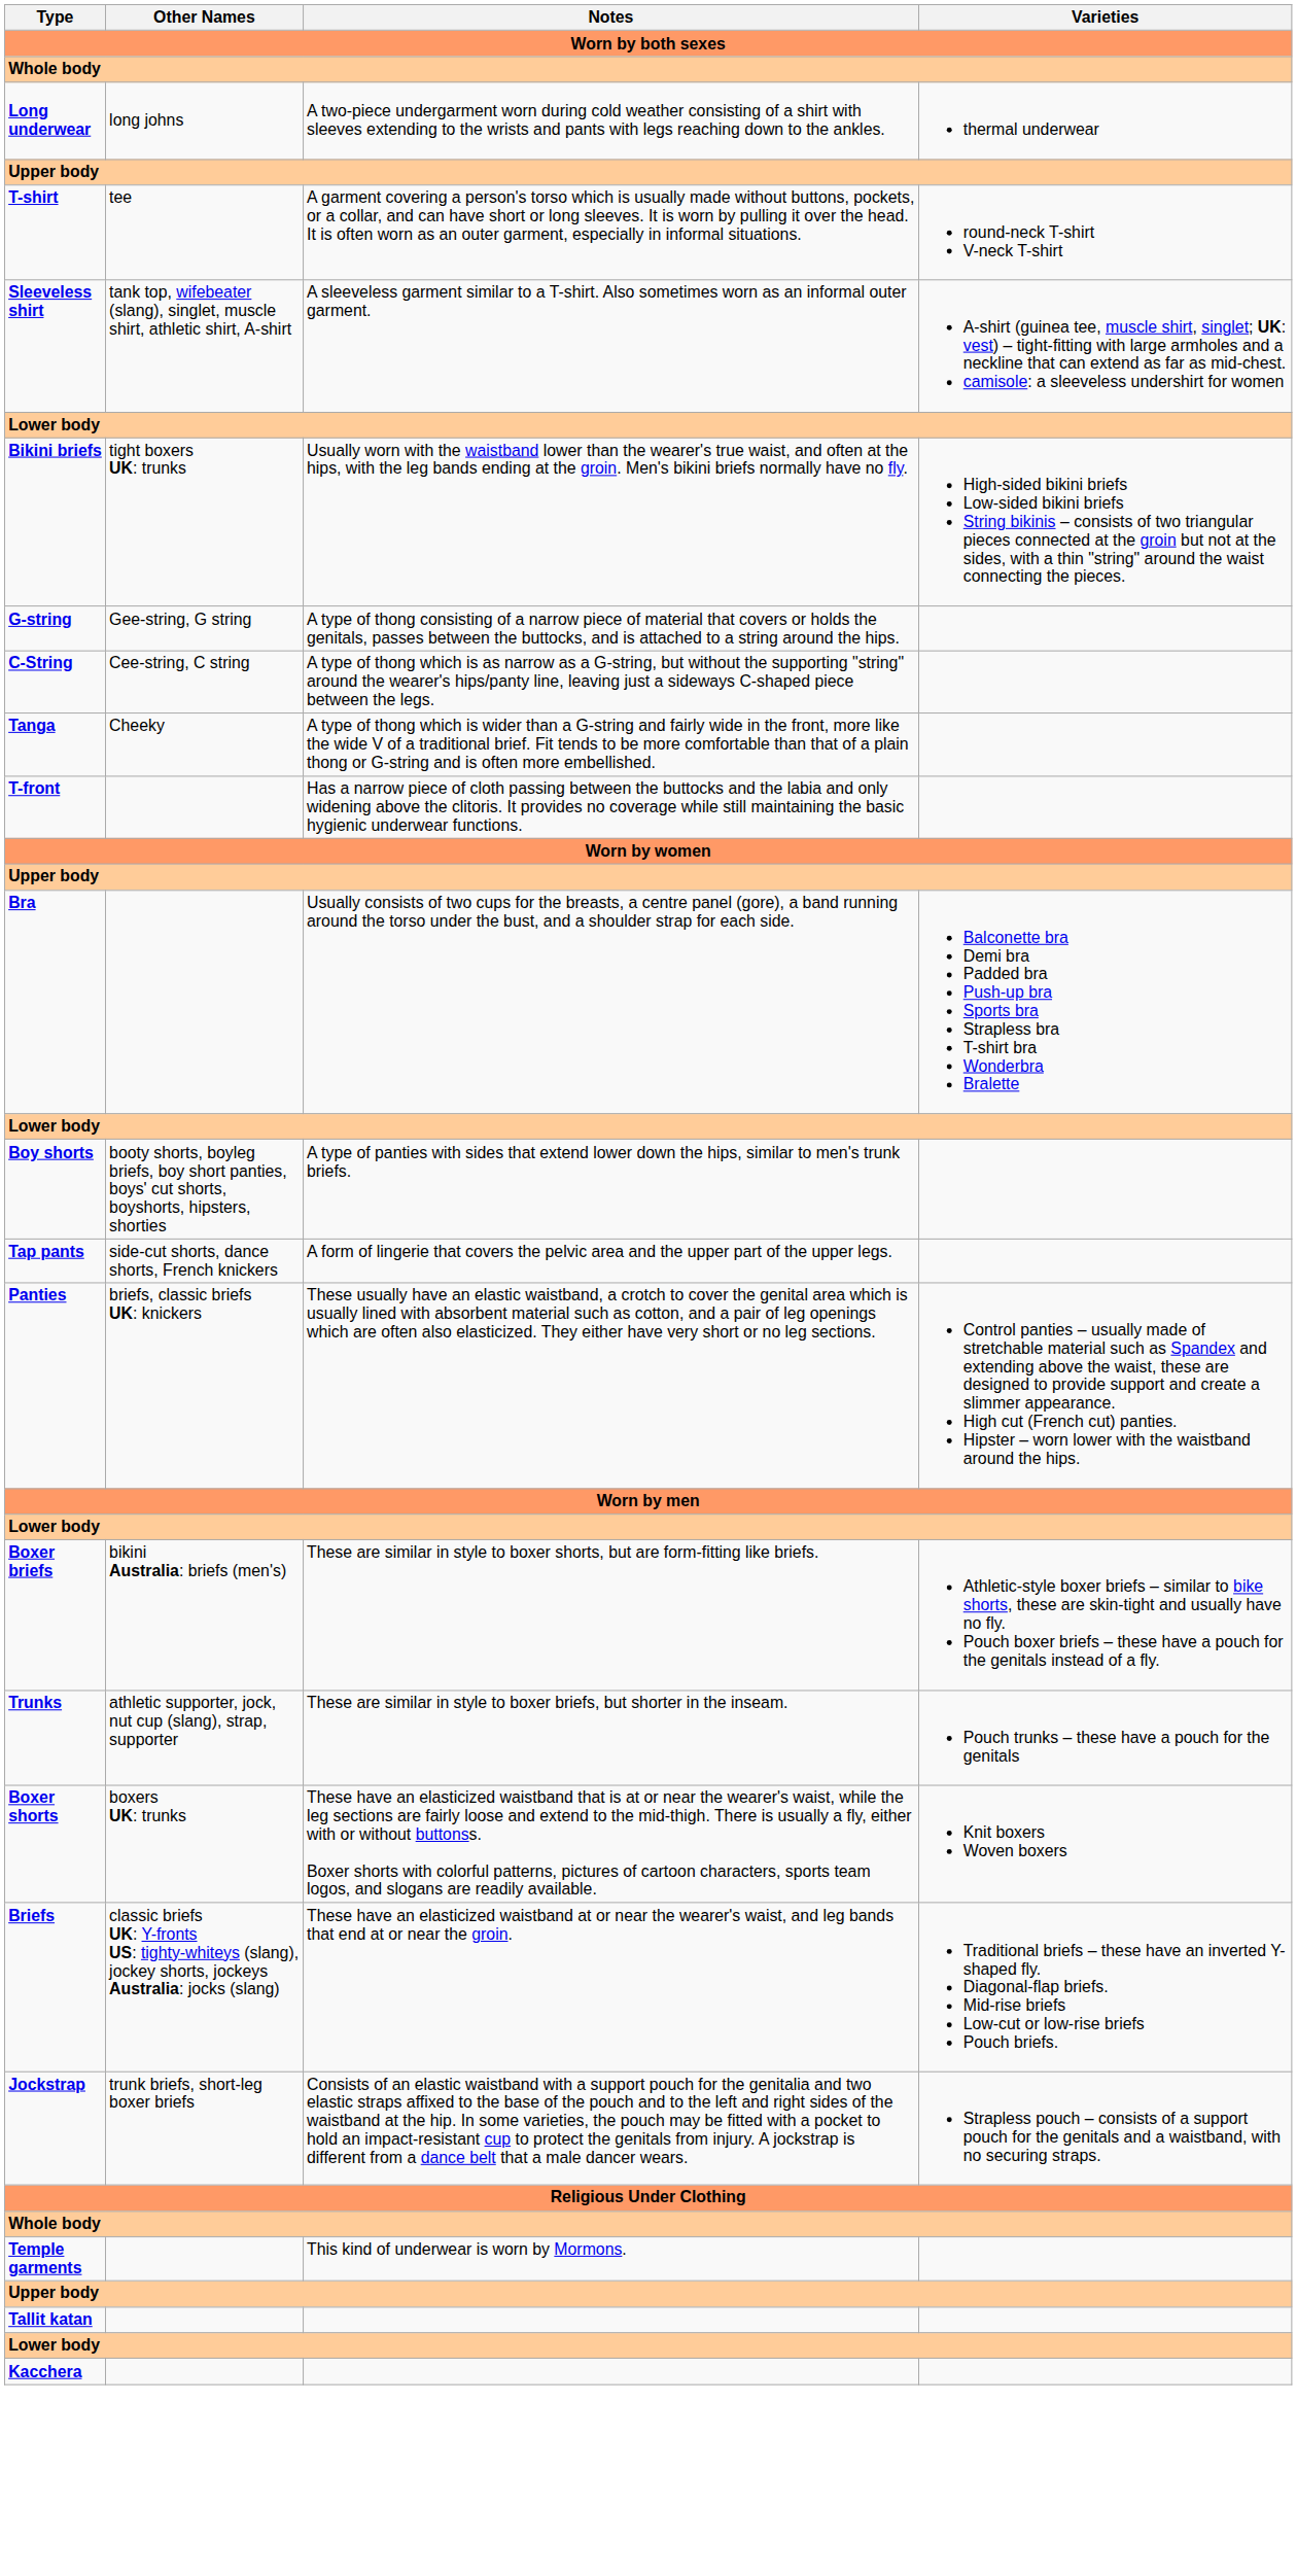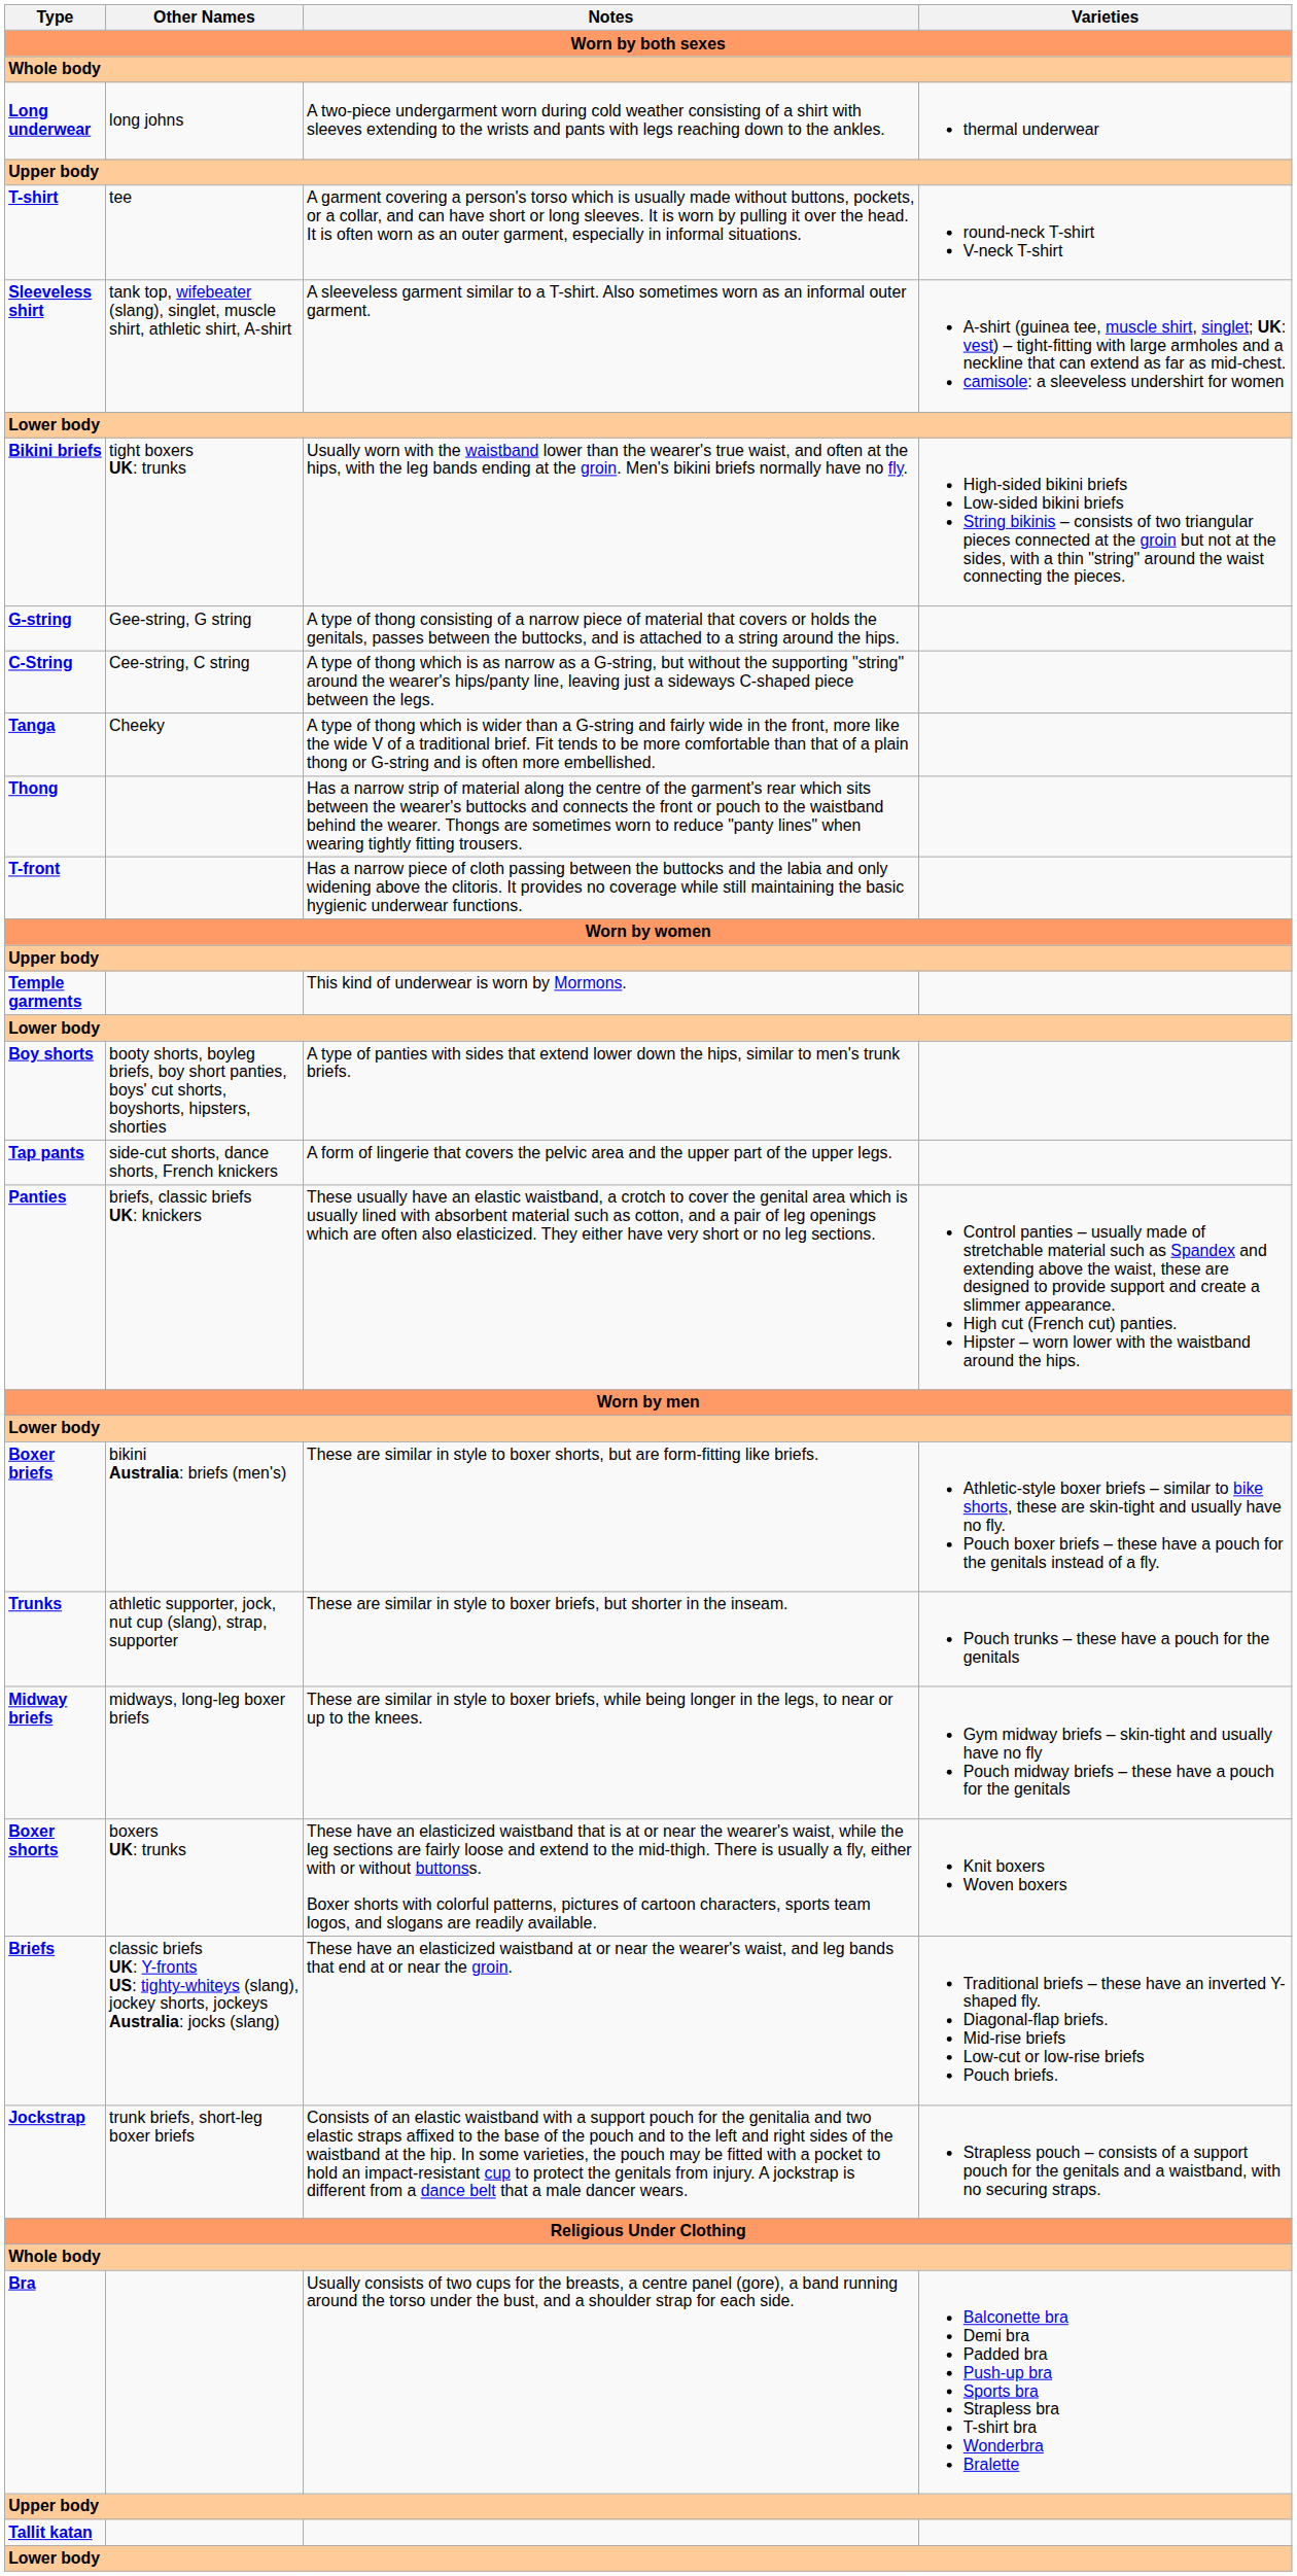+ row: Thong | Has a narrow strip of material along the centre of the garment's rear which sits between the wearer's buttocks and connects the front or pouch to the waistband behind the wearer. Thongs are sometimes worn to reduce "panty lines" when wearing tightly fitting trousers.
rows swapped: Bra <-> Temple garments
+ row: Midway briefs | midways, long-leg boxer briefs | These are similar in style to boxer briefs, while being longer in the legs, to near or up to the knees. | Gym midway briefs – skin-tight and usually have no fly Pouch midway briefs – these have a pouch for the genitals
- row: Kacchera
